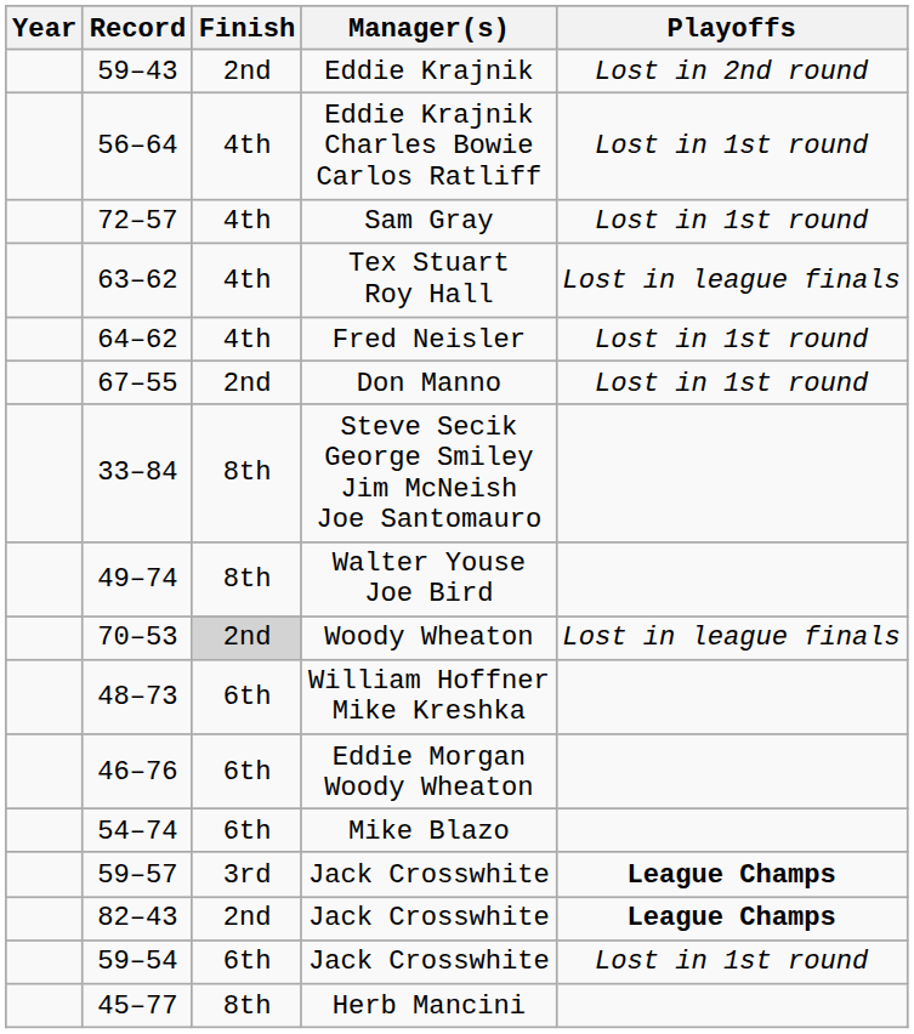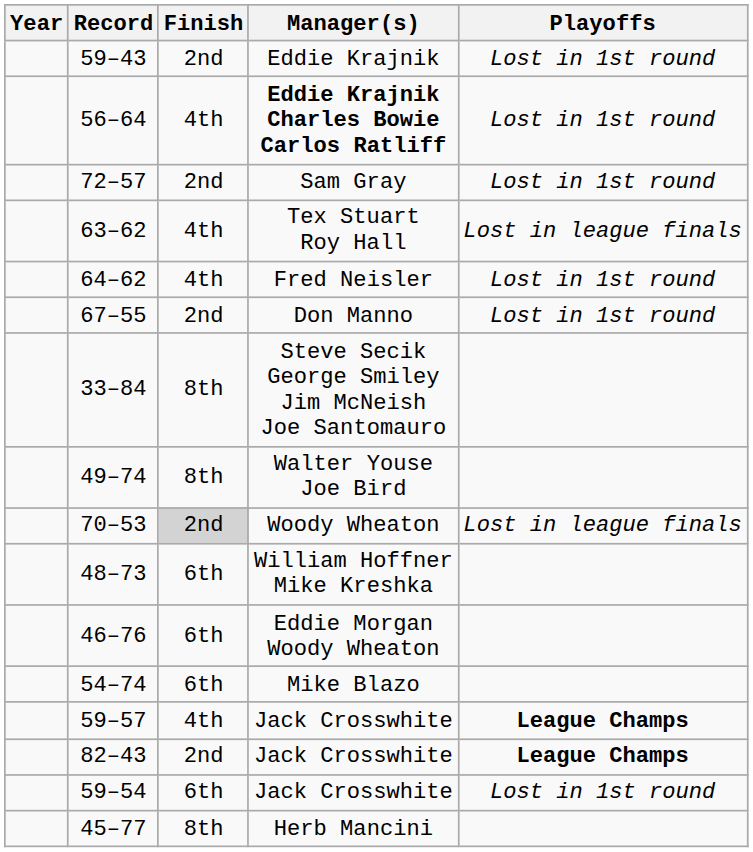59–43 | Playoffs: Lost in 2nd round -> Lost in 1st round
56–64 | Manager(s): normal -> bold
72–57 | Finish: 4th -> 2nd
59–57 | Finish: 3rd -> 4th
